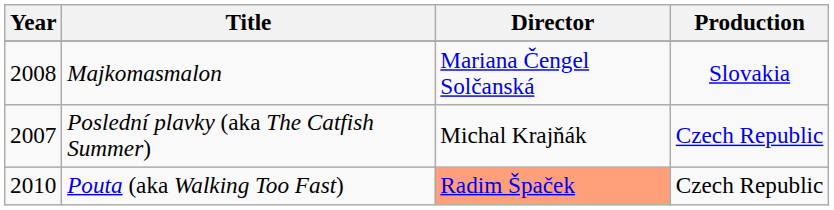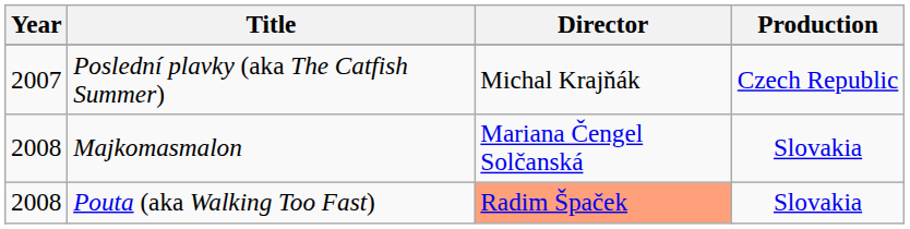rows swapped: Poslední plavky (aka The Catfish Summer) <-> Majkomasmalon
Pouta (aka Walking Too Fast) | Year: 2010 -> 2008
Pouta (aka Walking Too Fast) | Production: Czech Republic -> Slovakia
